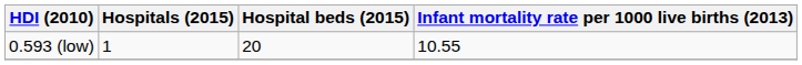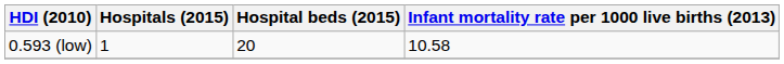0.593 (low) | Infant mortality rate per 1000 live births (2013): 10.55 -> 10.58
